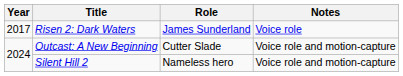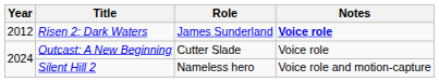Risen 2: Dark Waters | Year: 2017 -> 2012
Risen 2: Dark Waters | Notes: normal -> bold
Outcast: A New Beginning | Notes: Voice role and motion-capture -> Voice role
